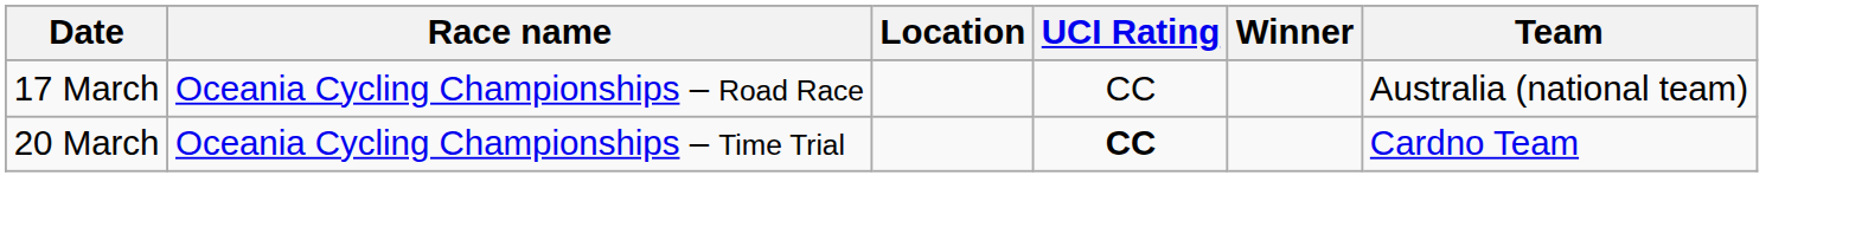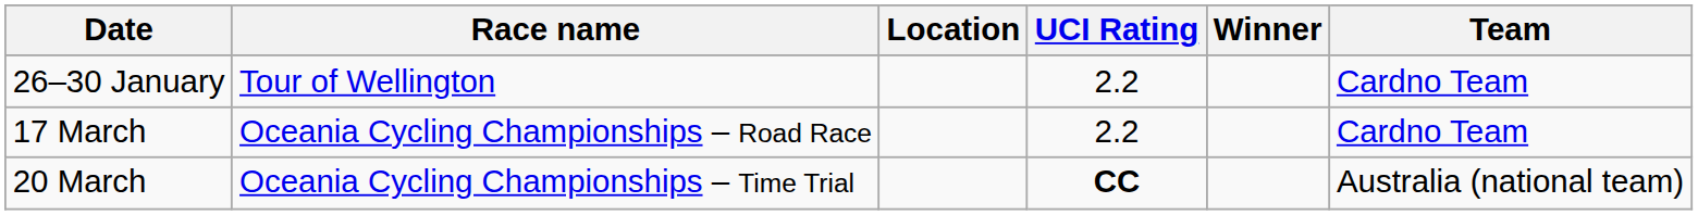+ row: 26–30 January | Tour of Wellington | 2.2 | Cardno Team
17 March | UCI Rating: CC -> 2.2
17 March | Team: Australia (national team) -> Cardno Team
20 March | Team: Cardno Team -> Australia (national team)
